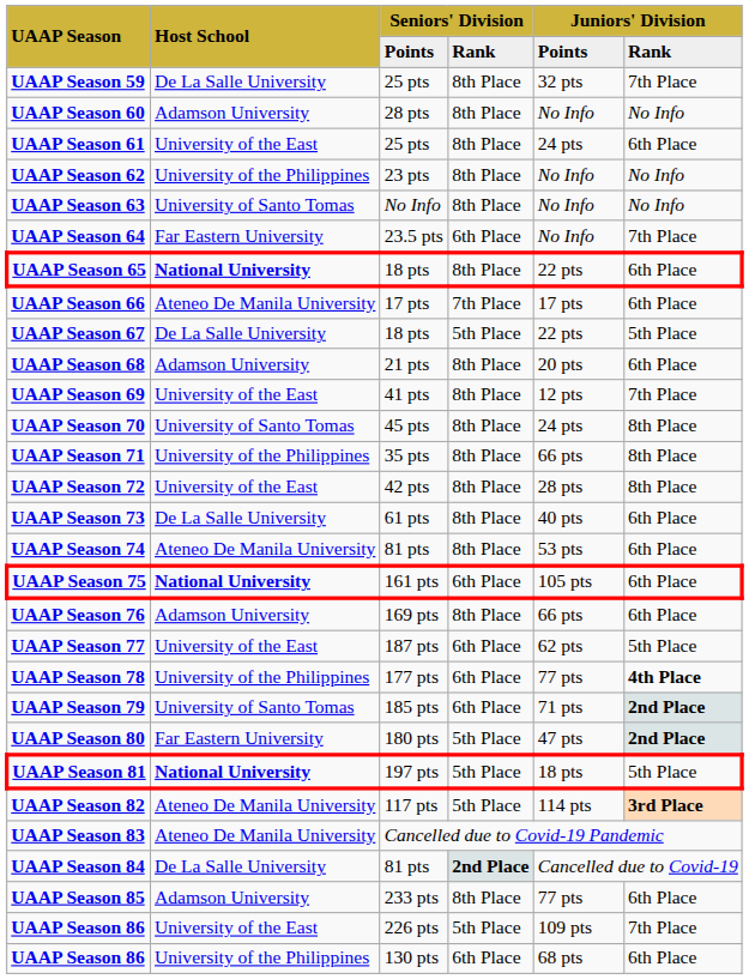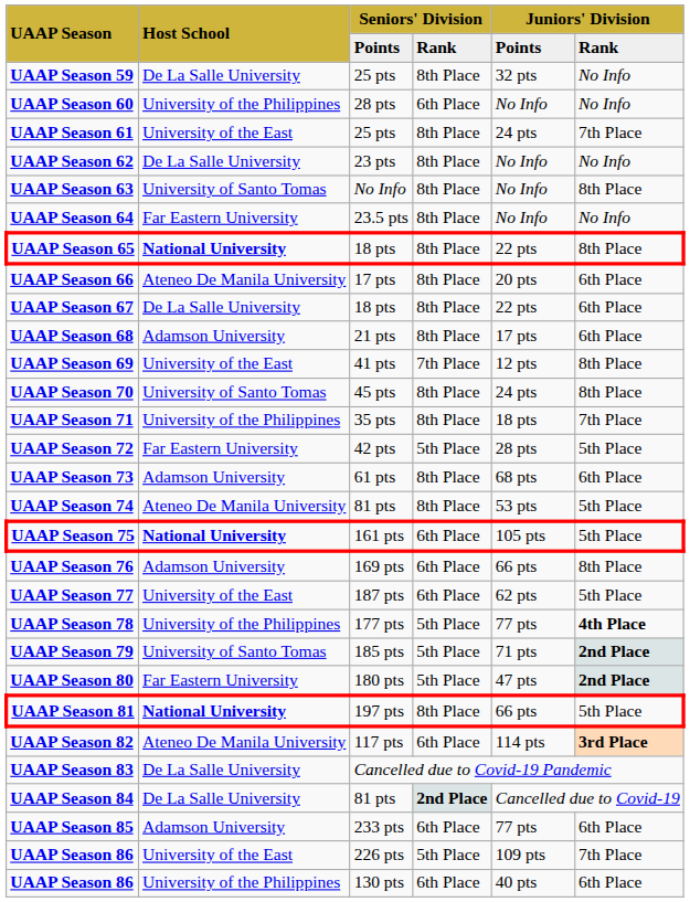UAAP Season 59 | column 6: 7th Place -> No Info
UAAP Season 60 | Host School: Adamson University -> University of the Philippines
UAAP Season 60 | column 4: 8th Place -> 6th Place
UAAP Season 61 | column 6: 6th Place -> 7th Place
UAAP Season 62 | Host School: University of the Philippines -> De La Salle University
UAAP Season 63 | column 6: No Info -> 8th Place
UAAP Season 64 | column 4: 6th Place -> 8th Place
UAAP Season 64 | column 6: 7th Place -> No Info
UAAP Season 65 | column 6: 6th Place -> 8th Place
UAAP Season 66 | column 4: 7th Place -> 8th Place
UAAP Season 66 | column 5: 17 pts -> 20 pts
UAAP Season 67 | column 4: 5th Place -> 8th Place
UAAP Season 67 | column 6: 5th Place -> 6th Place
UAAP Season 68 | column 5: 20 pts -> 17 pts
UAAP Season 69 | column 4: 8th Place -> 7th Place
UAAP Season 69 | column 6: 7th Place -> 8th Place
UAAP Season 71 | column 5: 66 pts -> 18 pts
UAAP Season 71 | column 6: 8th Place -> 7th Place
UAAP Season 72 | Host School: University of the East -> Far Eastern University
UAAP Season 72 | column 4: 8th Place -> 5th Place
UAAP Season 72 | column 6: 8th Place -> 5th Place
UAAP Season 73 | Host School: De La Salle University -> Adamson University
UAAP Season 73 | column 5: 40 pts -> 68 pts
UAAP Season 74 | column 6: 6th Place -> 5th Place
UAAP Season 75 | column 6: 6th Place -> 5th Place
UAAP Season 76 | column 4: 8th Place -> 6th Place
UAAP Season 76 | column 6: 6th Place -> 8th Place
UAAP Season 78 | column 4: 6th Place -> 5th Place
UAAP Season 79 | column 4: 6th Place -> 5th Place
UAAP Season 81 | column 4: 5th Place -> 8th Place
UAAP Season 81 | column 5: 18 pts -> 66 pts
UAAP Season 82 | column 4: 5th Place -> 6th Place
UAAP Season 83 | Host School: Ateneo De Manila University -> De La Salle University
UAAP Season 85 | column 4: 8th Place -> 6th Place
UAAP Season 86 / 130 pts | column 5: 68 pts -> 40 pts
